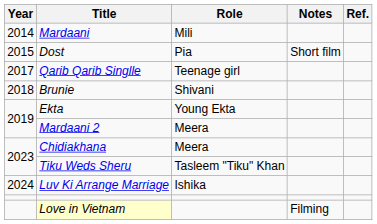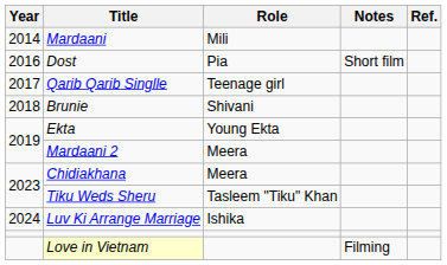Dost | Year: 2015 -> 2016
